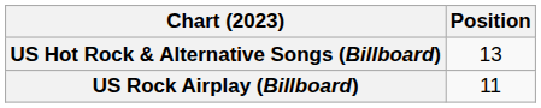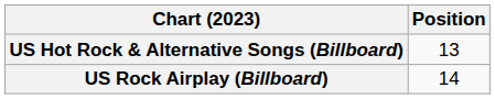US Rock Airplay (Billboard) | Position: 11 -> 14
